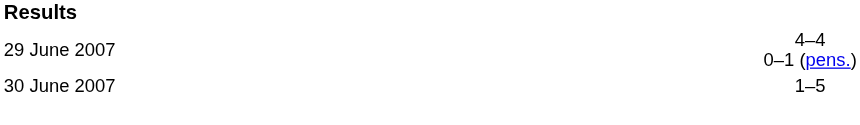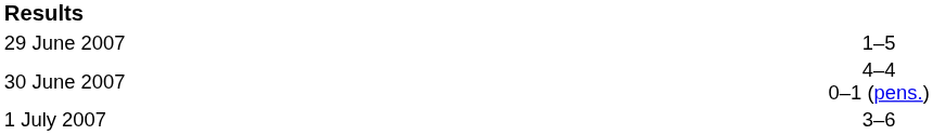29 June 2007 | column 3: 4–4 0–1 (pens.) -> 1–5
30 June 2007 | column 3: 1–5 -> 4–4 0–1 (pens.)
+ row: 1 July 2007 | 3–6
